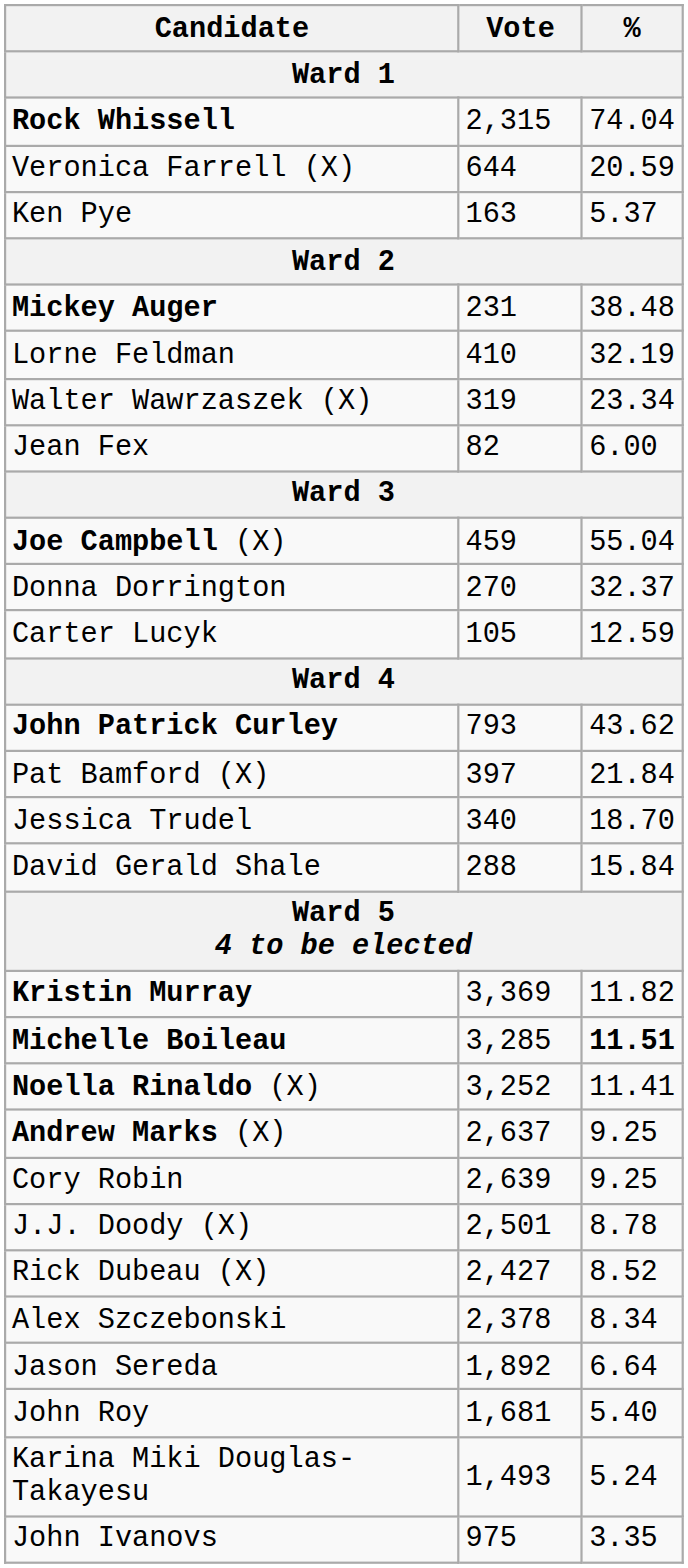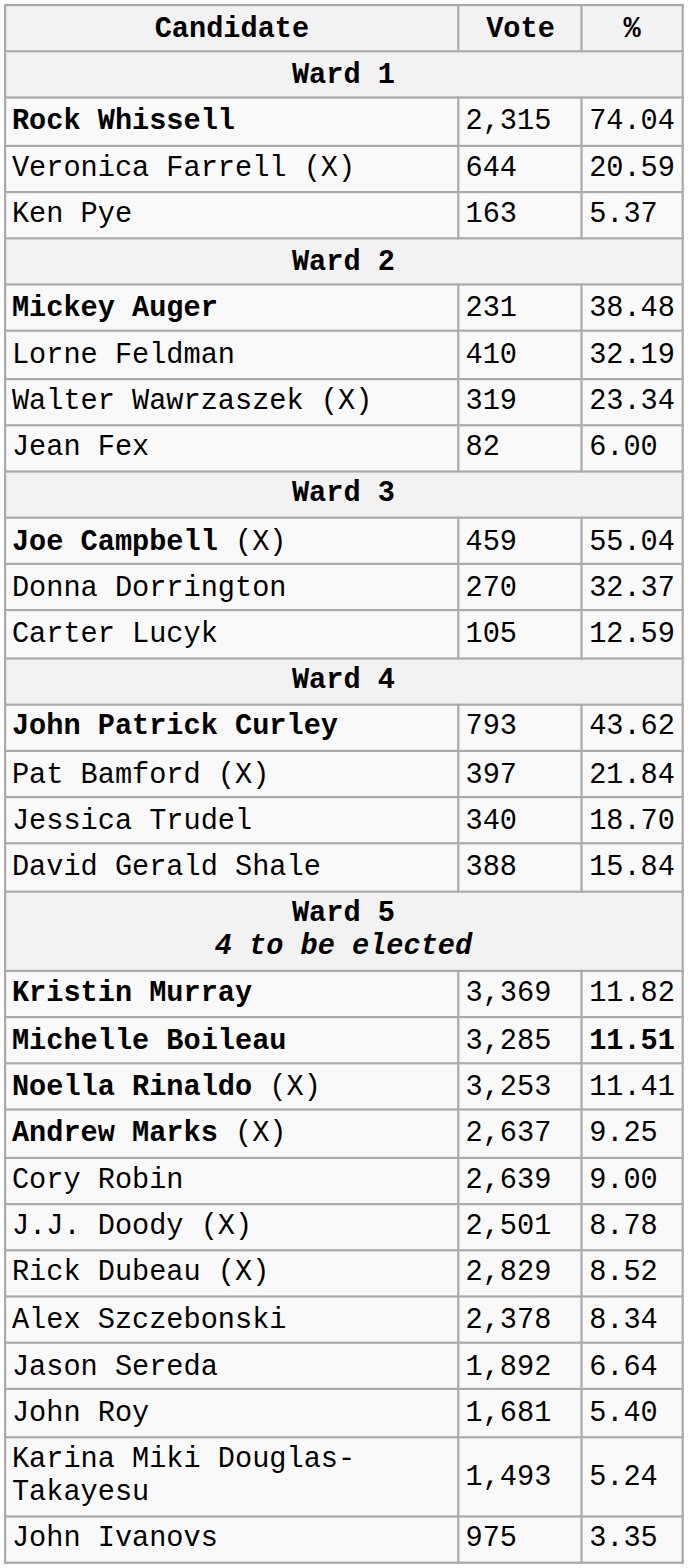David Gerald Shale | Vote: 288 -> 388
Noella Rinaldo (X) | Vote: 3,252 -> 3,253
Cory Robin | %: 9.25 -> 9.00
Rick Dubeau (X) | Vote: 2,427 -> 2,829
